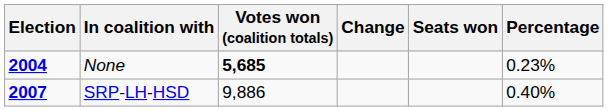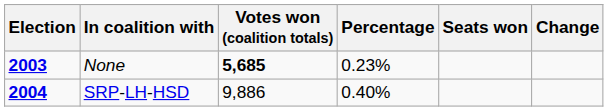columns swapped: Percentage <-> Change
None | Election: 2004 -> 2003
SRP-LH-HSD | Election: 2007 -> 2004
